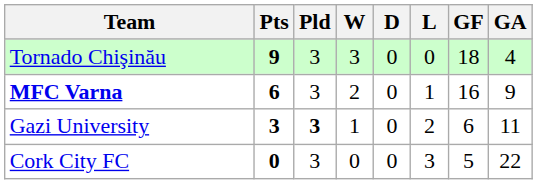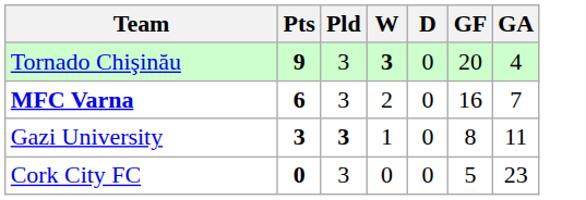- column: L | 0 | 1 | 2 | 3
Tornado Chişinău | W: normal -> bold
Tornado Chişinău | GF: 18 -> 20
MFC Varna | GA: 9 -> 7
Gazi University | GF: 6 -> 8
Cork City FC | GA: 22 -> 23
